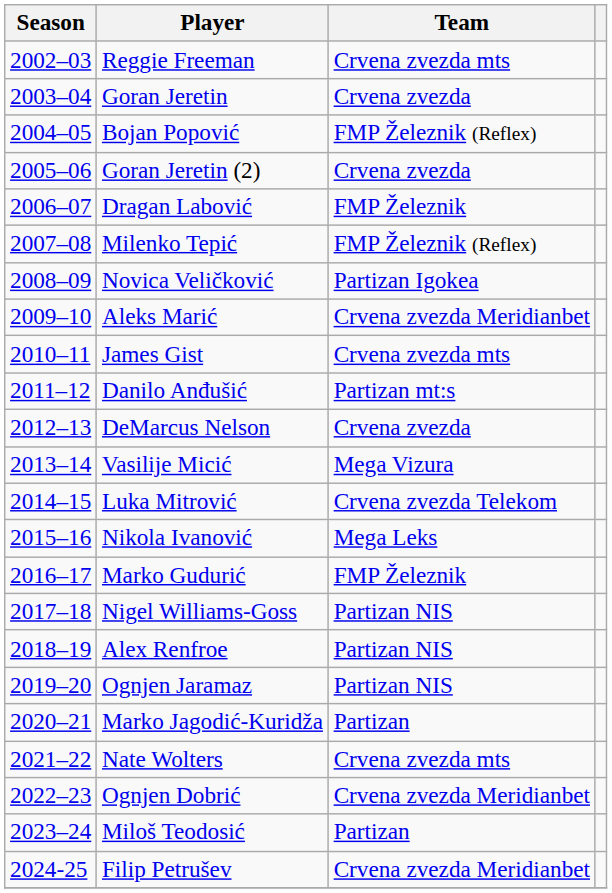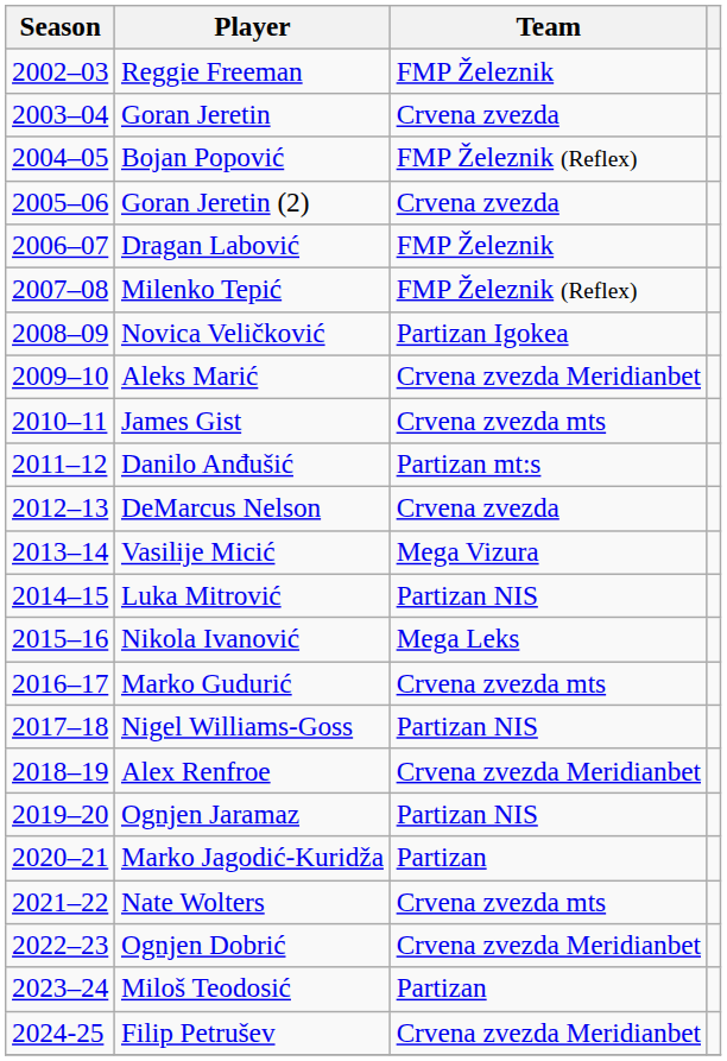Reggie Freeman | Team: Crvena zvezda mts -> FMP Železnik
Luka Mitrović | Team: Crvena zvezda Telekom -> Partizan NIS
Marko Gudurić | Team: FMP Železnik -> Crvena zvezda mts
Alex Renfroe | Team: Partizan NIS -> Crvena zvezda Meridianbet
